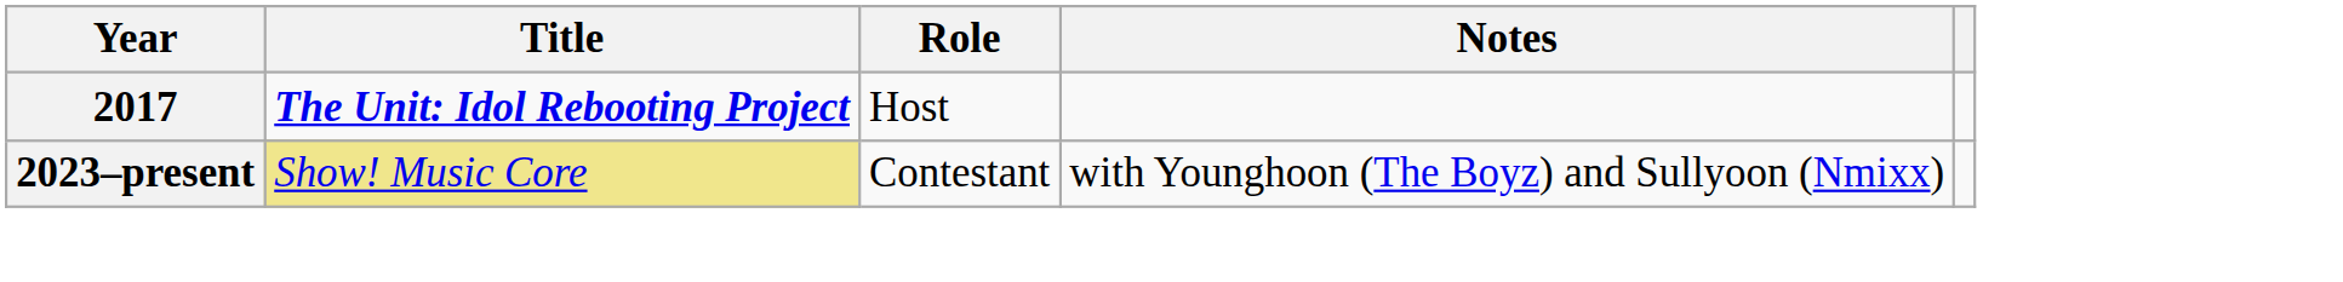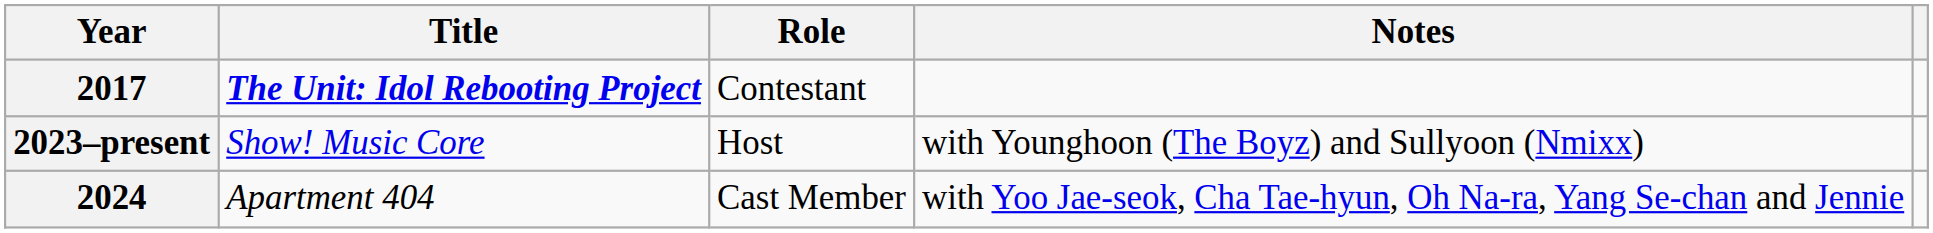2017 | Role: Host -> Contestant
2023–present | Title: khaki background -> no background
2023–present | Role: Contestant -> Host
+ row: 2024 | Apartment 404 | Cast Member | with Yoo Jae-seok, Cha Tae-hyun, Oh Na-ra, Yang Se-chan and Jennie
